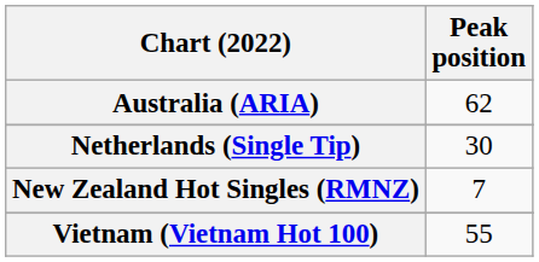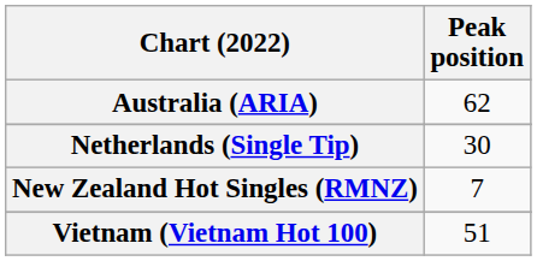Vietnam (Vietnam Hot 100) | Peak position: 55 -> 51
